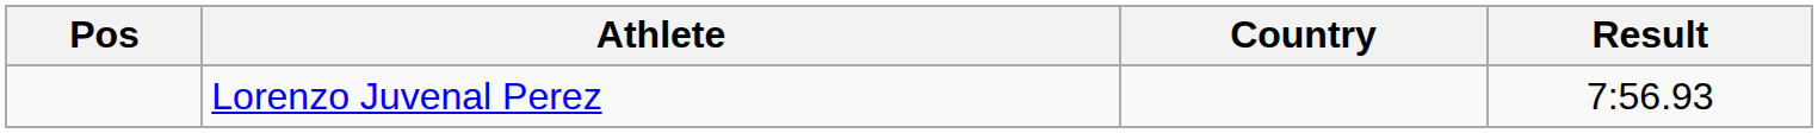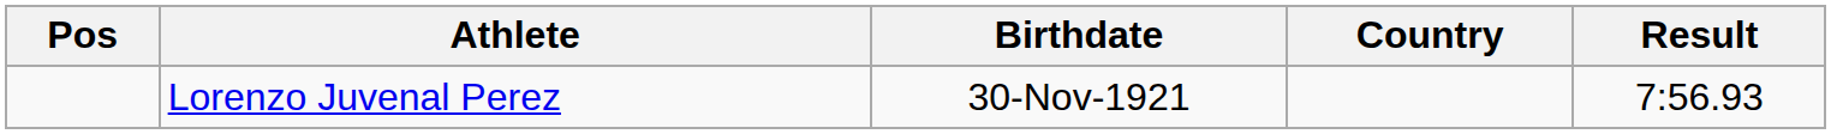+ column: Birthdate | 30-Nov-1921
